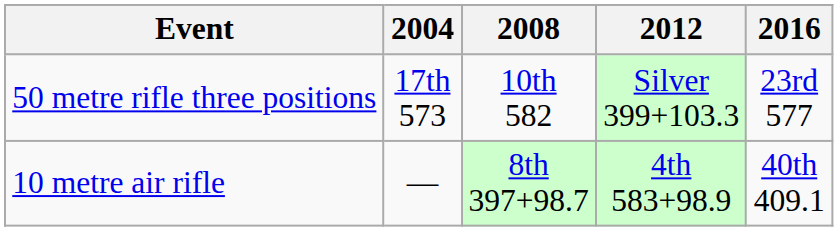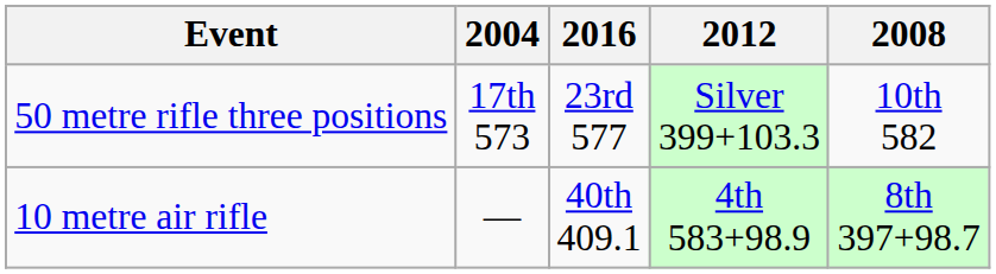columns swapped: 2008 <-> 2016
